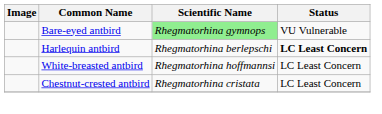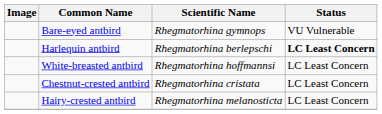Bare-eyed antbird | Scientific Name: lightgreen background -> no background
+ row: Hairy-crested antbird | Rhegmatorhina melanosticta | LC Least Concern
